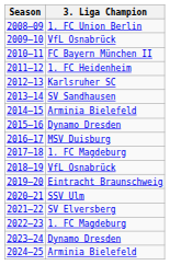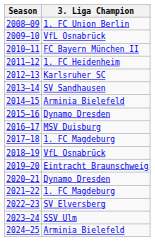2020–21 | 3. Liga Champion: SSV Ulm -> Dynamo Dresden
2021–22 | 3. Liga Champion: SV Elversberg -> 1. FC Magdeburg
2022–23 | 3. Liga Champion: 1. FC Magdeburg -> SV Elversberg
2023–24 | 3. Liga Champion: Dynamo Dresden -> SSV Ulm
